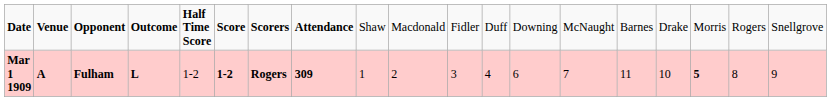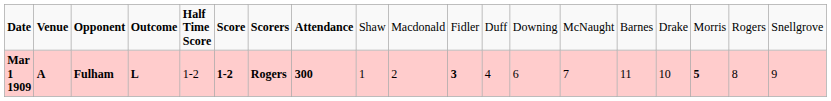Mar 1 1909 | column 8: 309 -> 300
Mar 1 1909 | column 11: normal -> bold
